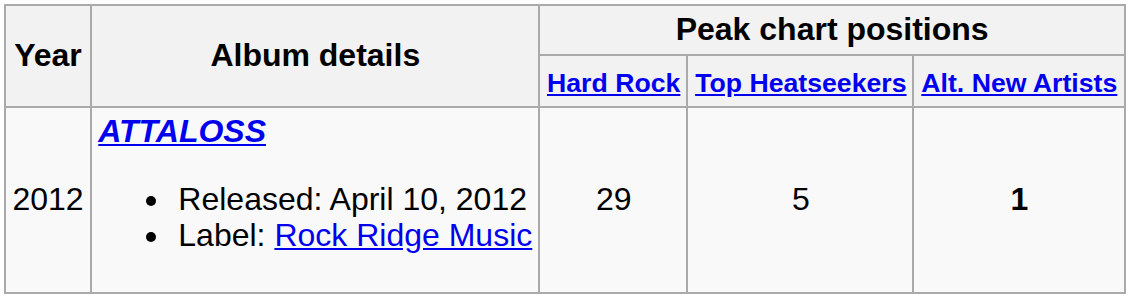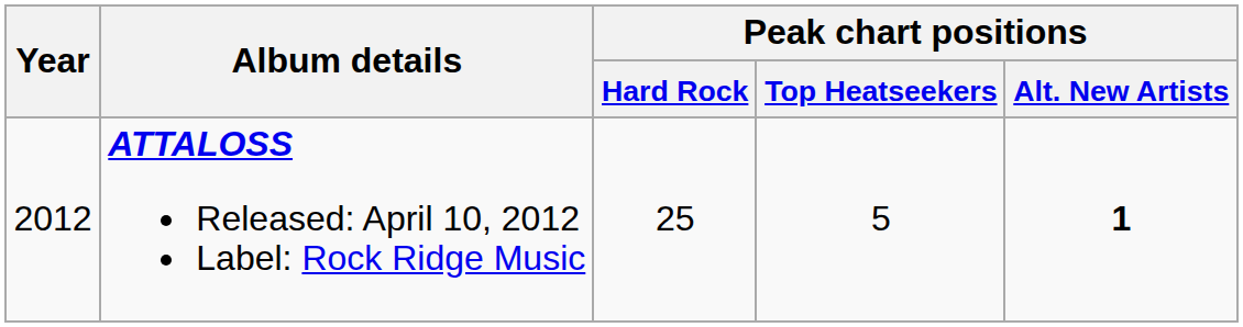ATTALOSS Released: April 10, 2012 Label: Rock Ridge Music | Peak chart positions / Hard Rock: 29 -> 25
